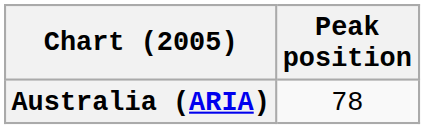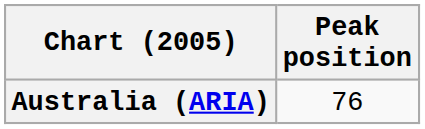Australia (ARIA) | Peak position: 78 -> 76
